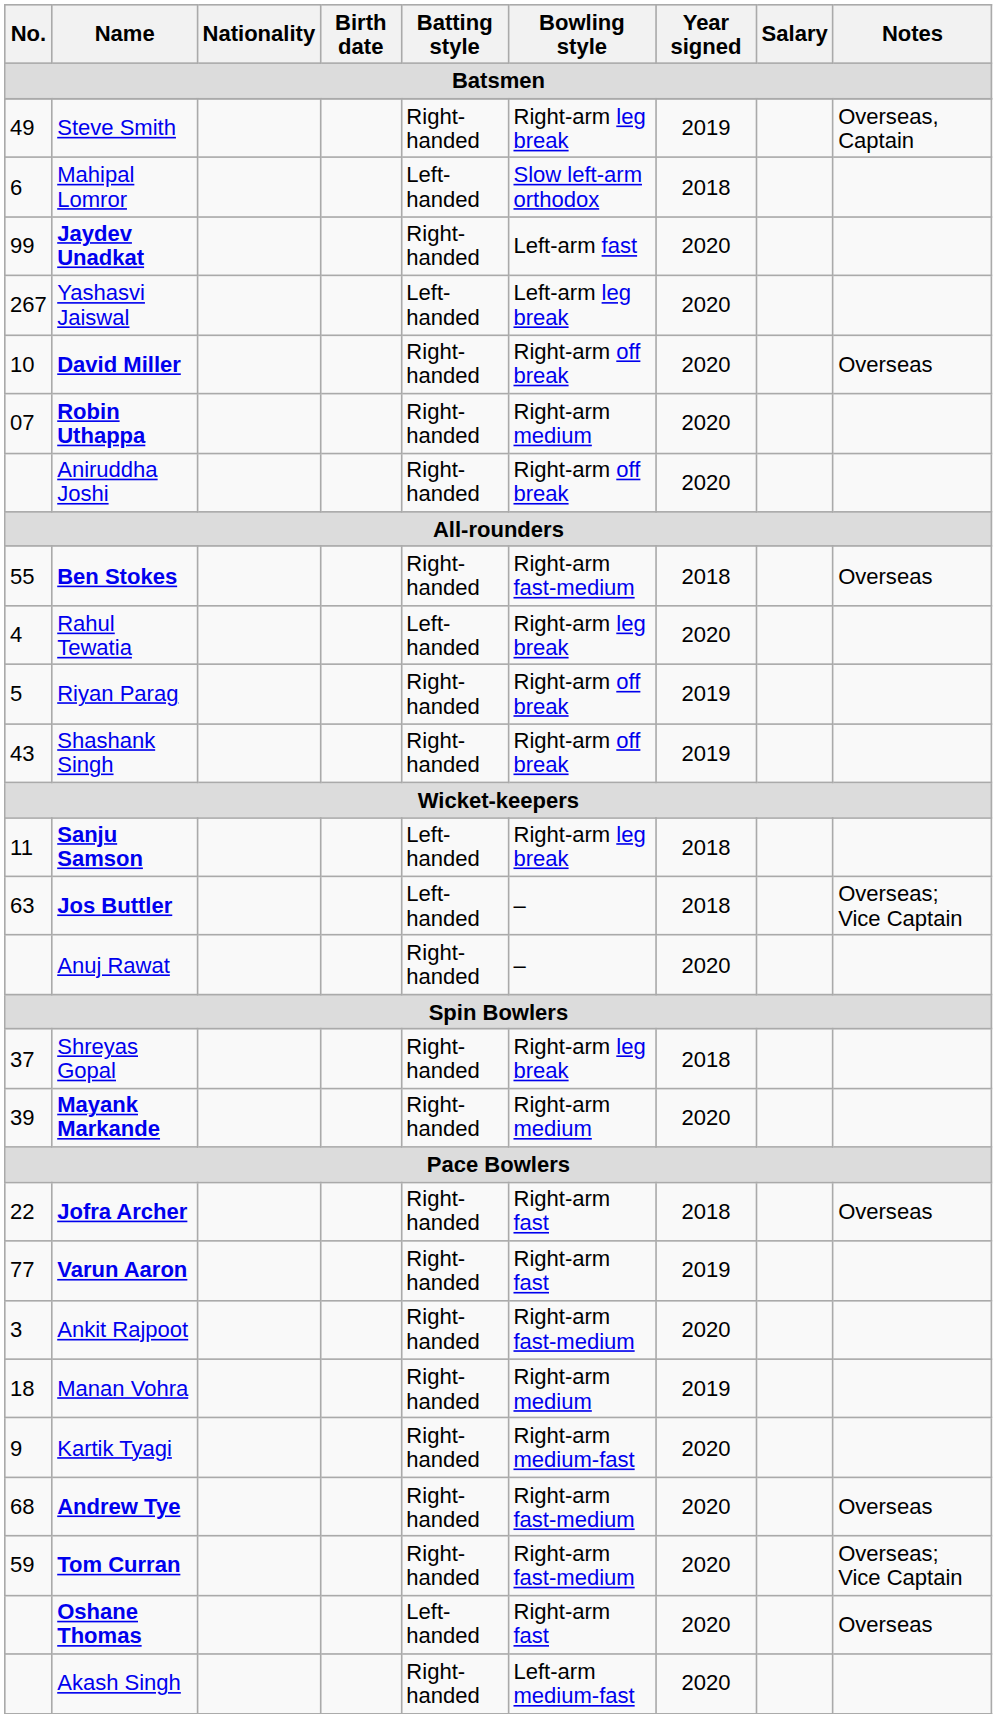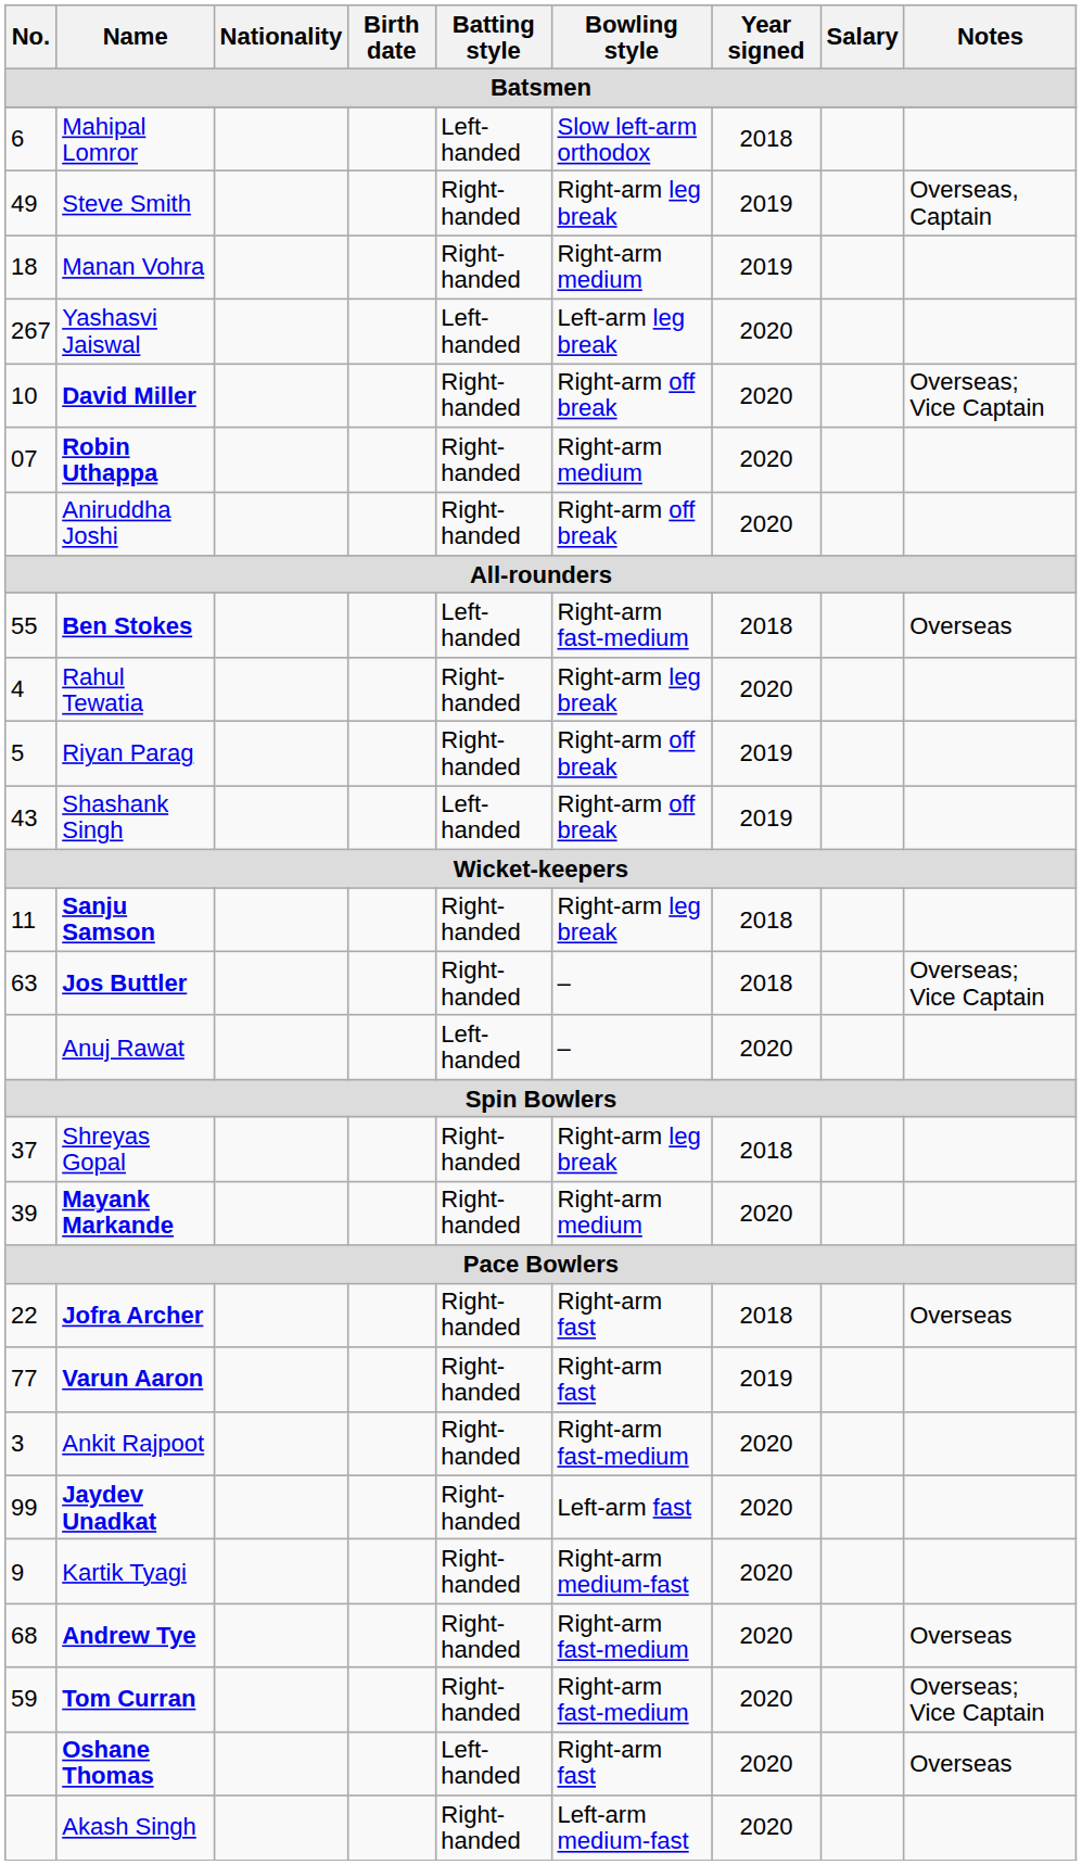rows swapped: Steve Smith <-> Mahipal Lomror
rows swapped: Manan Vohra <-> Jaydev Unadkat
David Miller | Notes: Overseas -> Overseas; Vice Captain
Ben Stokes | Batting style: Right-handed -> Left-handed
Rahul Tewatia | Batting style: Left-handed -> Right-handed
Shashank Singh | Batting style: Right-handed -> Left-handed
Sanju Samson | Batting style: Left-handed -> Right-handed
Jos Buttler | Batting style: Left-handed -> Right-handed
Anuj Rawat | Batting style: Right-handed -> Left-handed
